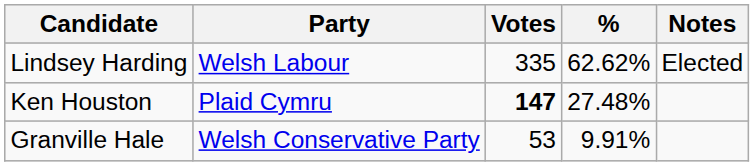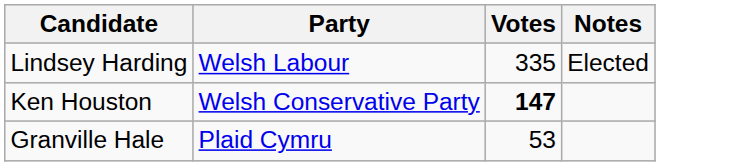- column: % | 62.62% | 27.48% | 9.91%
Ken Houston | Party: Plaid Cymru -> Welsh Conservative Party
Granville Hale | Party: Welsh Conservative Party -> Plaid Cymru
